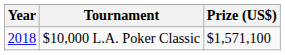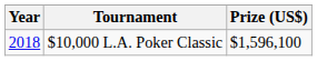$10,000 L.A. Poker Classic | Prize (US$): $1,571,100 -> $1,596,100
